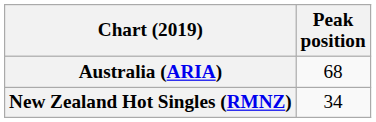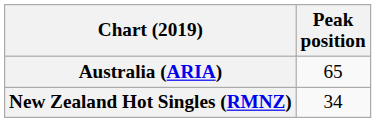Australia (ARIA) | Peak position: 68 -> 65
